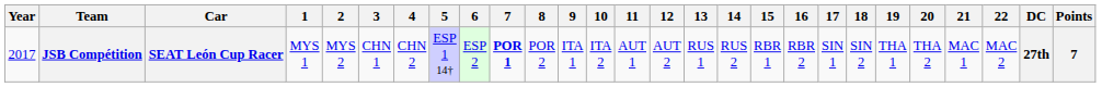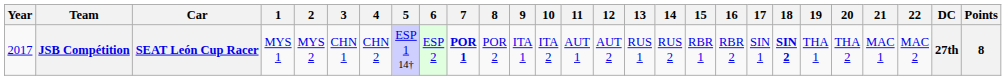JSB Compétition | 18: normal -> bold
JSB Compétition | Points: 7 -> 8
